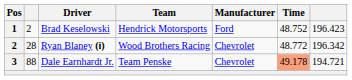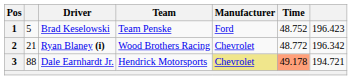Brad Keselowski | column 2: 2 -> 5
Brad Keselowski | Team: Hendrick Motorsports -> Team Penske
Ryan Blaney (i) | column 2: 28 -> 21
Dale Earnhardt Jr. | Team: Team Penske -> Hendrick Motorsports
Dale Earnhardt Jr. | Manufacturer: no background -> khaki background
